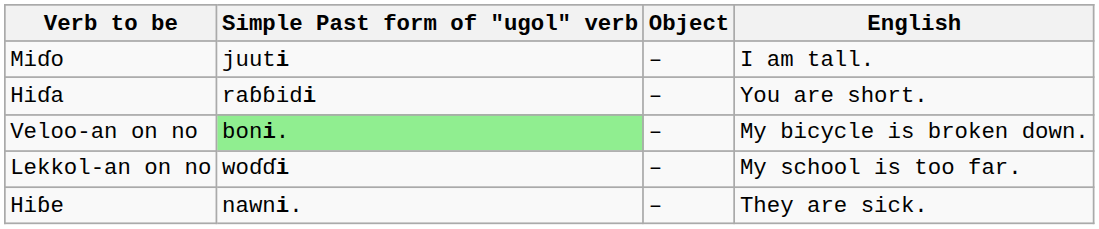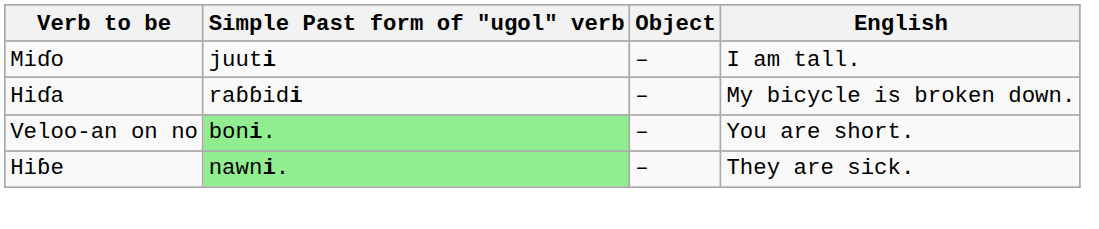Hiɗa | English: You are short. -> My bicycle is broken down.
Veloo-an on no | English: My bicycle is broken down. -> You are short.
- row: Lekkol-an on no | woɗɗi | – | My school is too far.
Hiɓe | Simple Past form of "ugol" verb: no background -> lightgreen background
